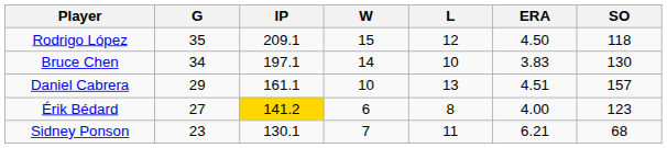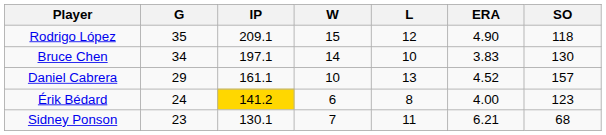Rodrigo López | ERA: 4.50 -> 4.90
Daniel Cabrera | ERA: 4.51 -> 4.52
Érik Bédard | G: 27 -> 24
